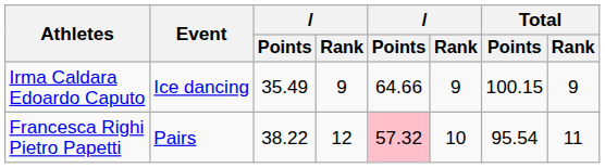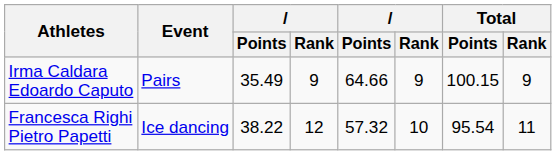Irma Caldara Edoardo Caputo | Event: Ice dancing -> Pairs
Francesca Righi Pietro Papetti | Event: Pairs -> Ice dancing
Francesca Righi Pietro Papetti | column 5: pink background -> no background
